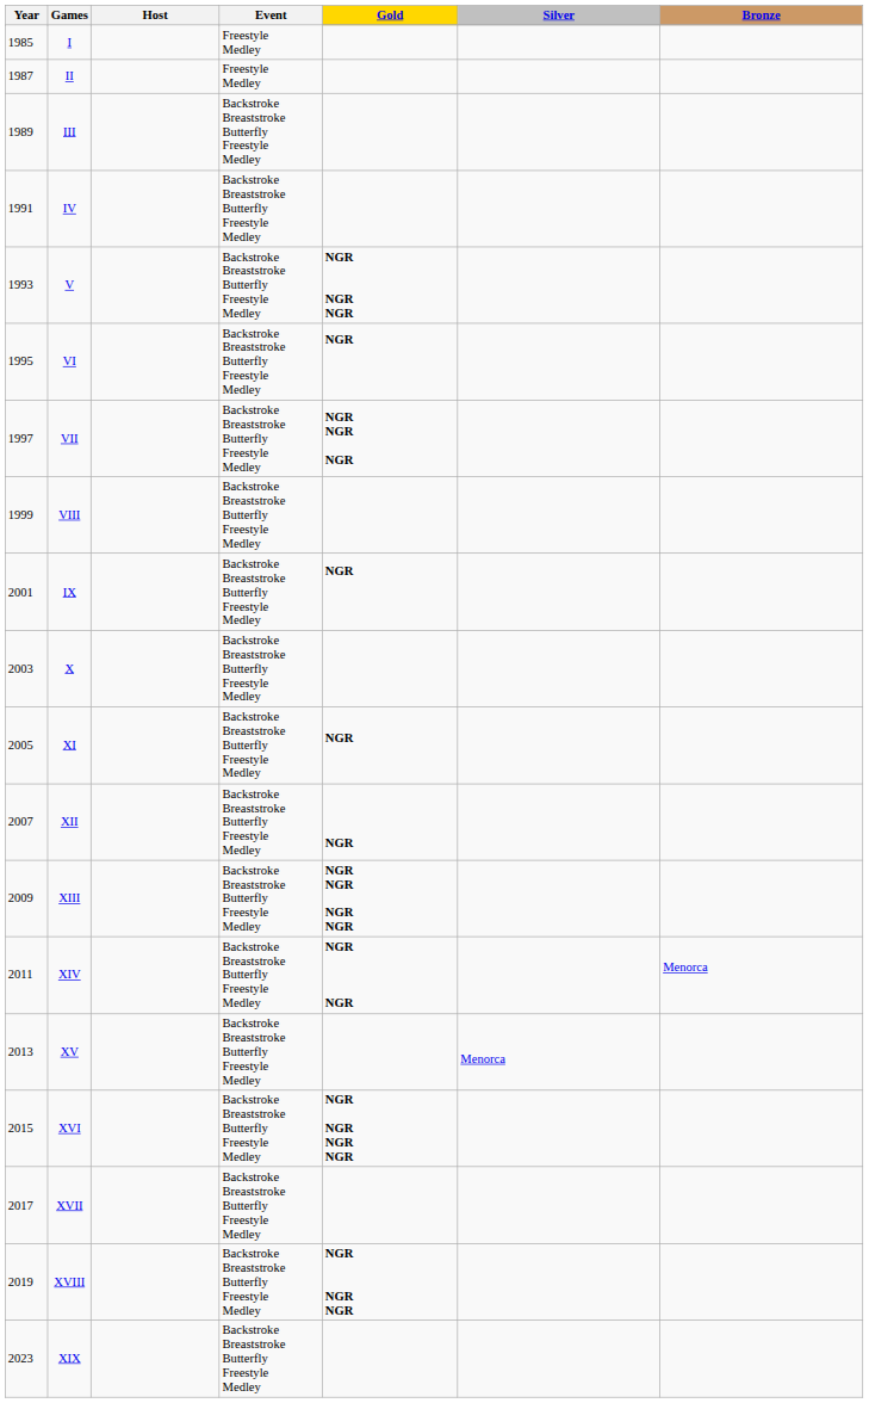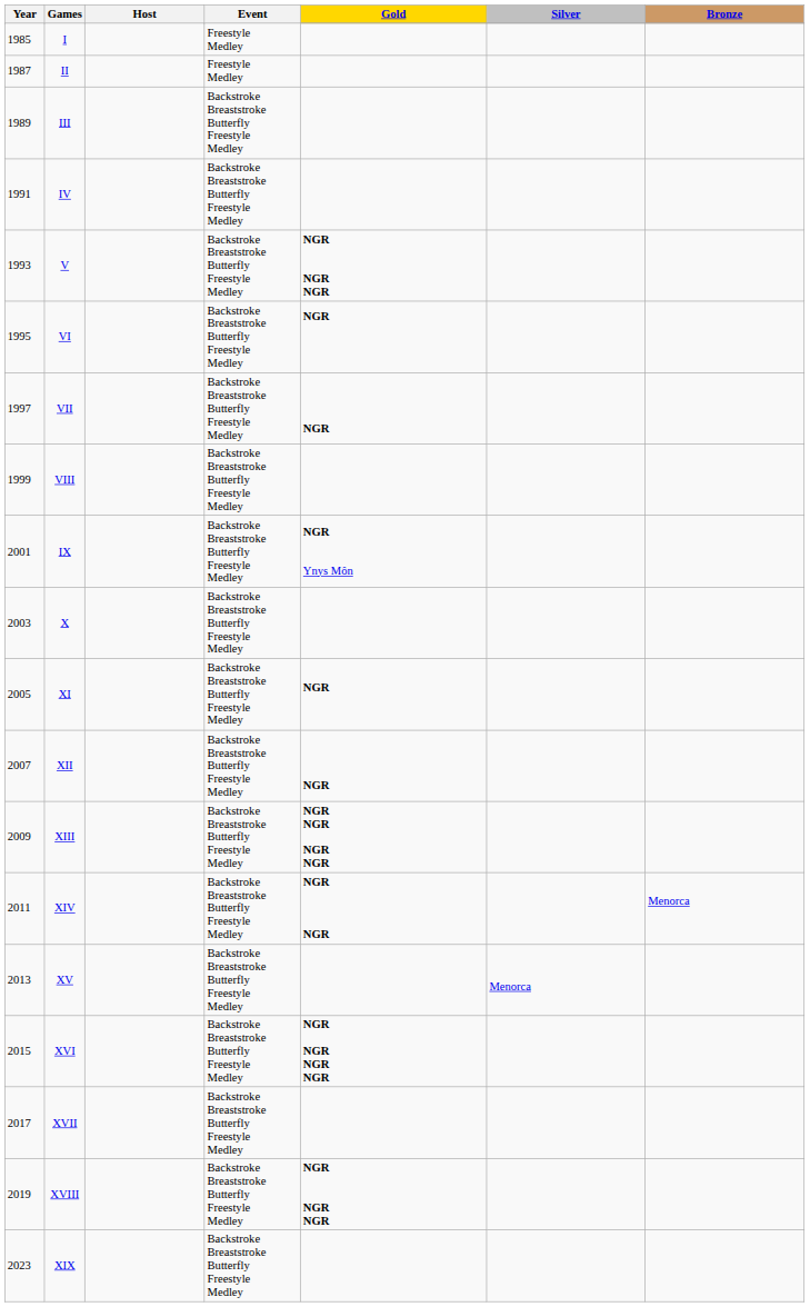VII | Gold: NGR NGR NGR -> NGR
IX | Gold: NGR -> NGR Ynys Môn
